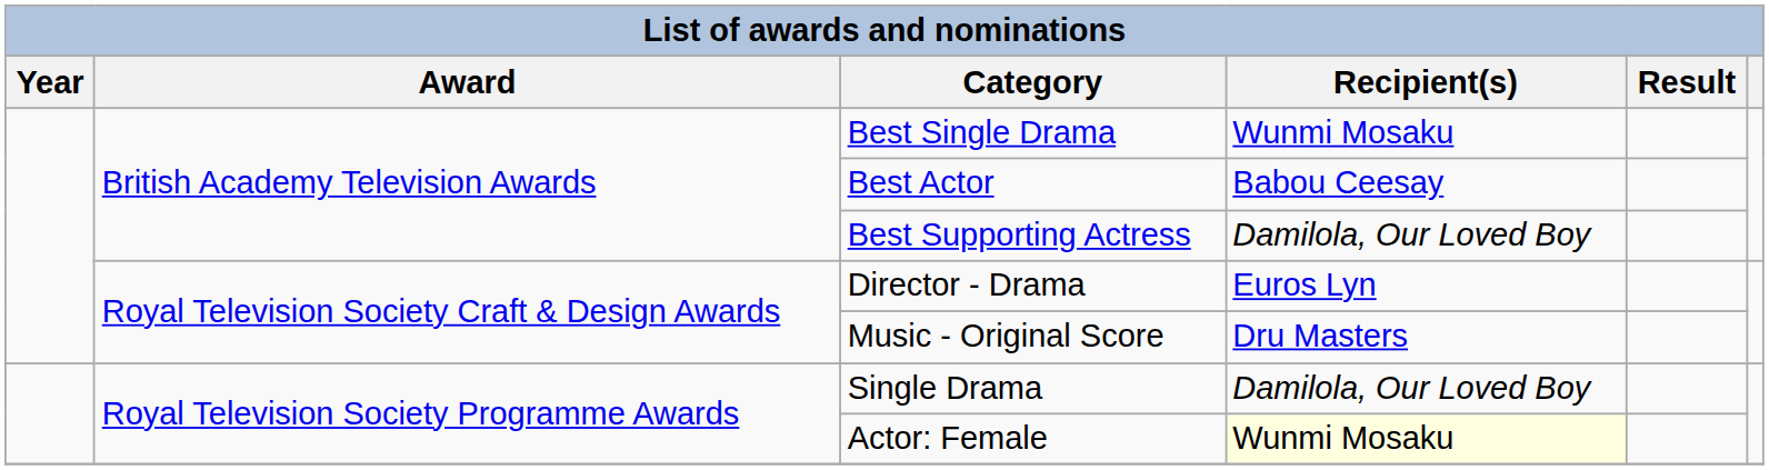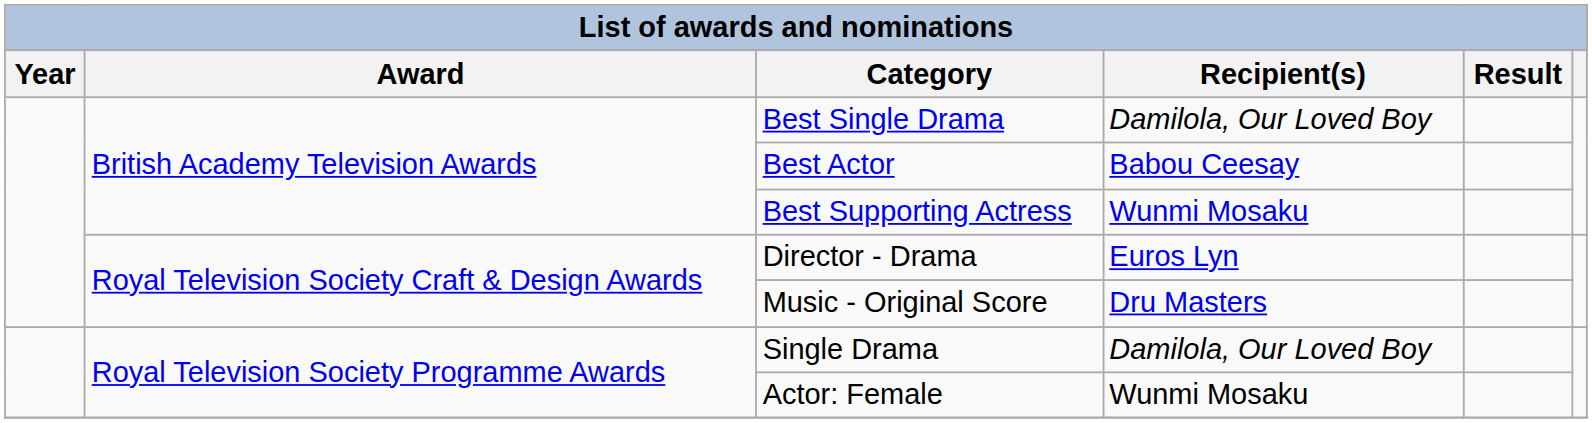Best Single Drama | Recipient(s): Wunmi Mosaku -> Damilola, Our Loved Boy
Best Supporting Actress | Recipient(s): Damilola, Our Loved Boy -> Wunmi Mosaku
Actor: Female | Recipient(s): lightyellow background -> no background
